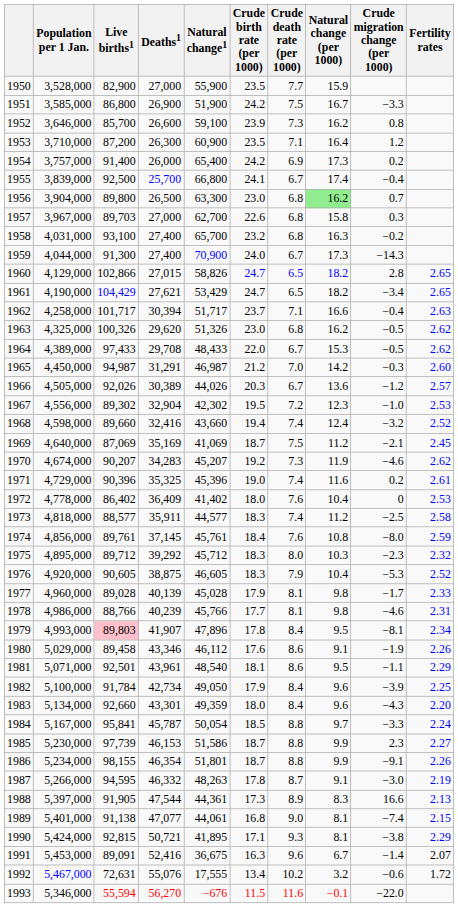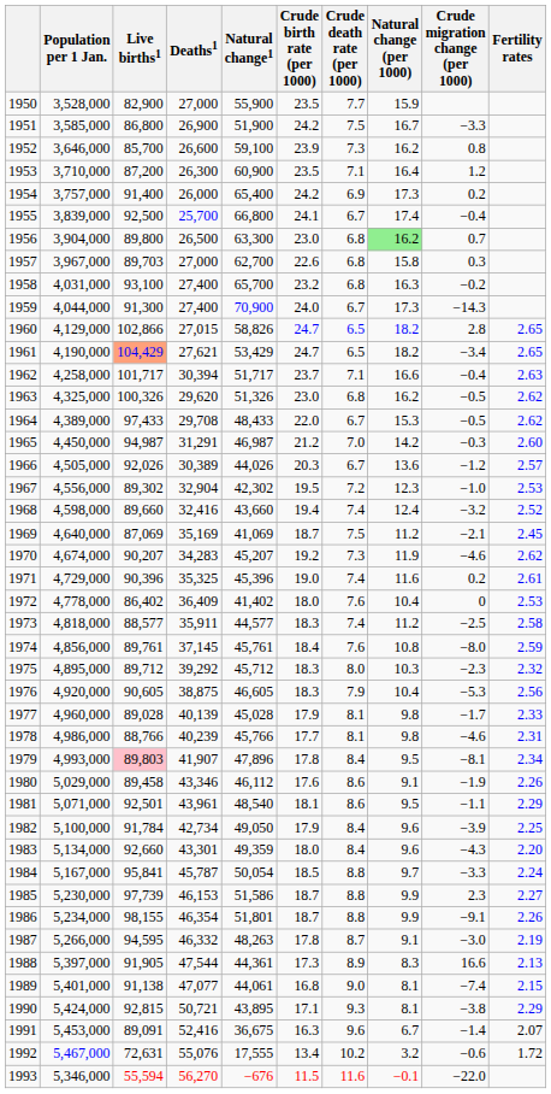1961 | Live births1: no background -> lightsalmon background
1976 | Fertility rates: 2.52 -> 2.56
1990 | Natural change1: 41,895 -> 43,895
